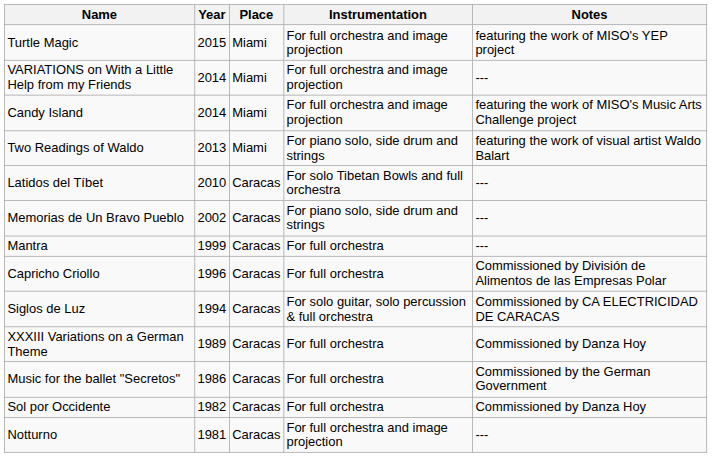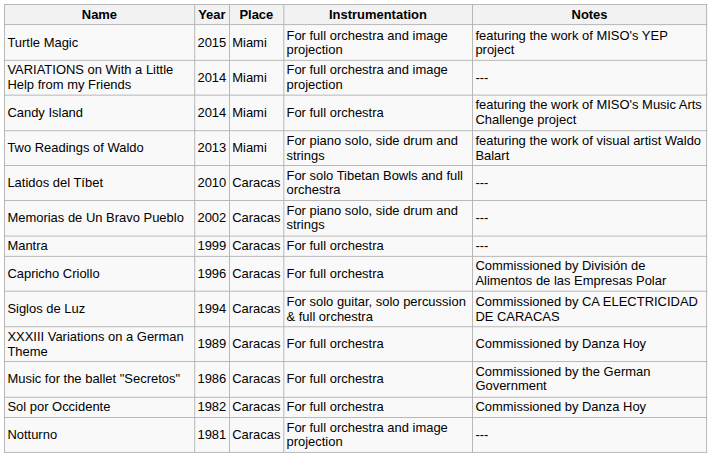Candy Island | Instrumentation: For full orchestra and image projection -> For full orchestra
